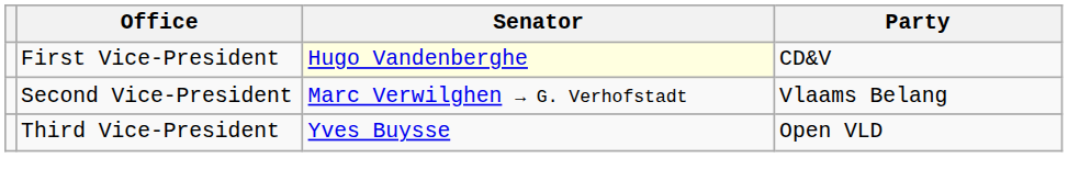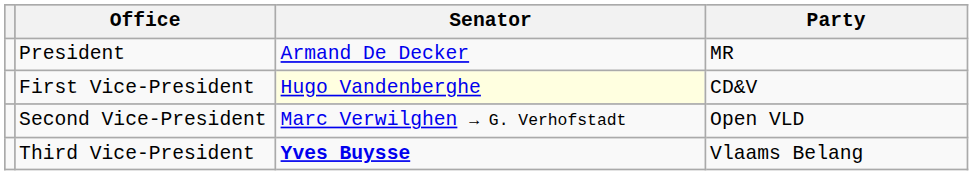+ row: President | Armand De Decker | MR
Second Vice-President | Party: Vlaams Belang -> Open VLD
Third Vice-President | Senator: normal -> bold
Third Vice-President | Party: Open VLD -> Vlaams Belang
